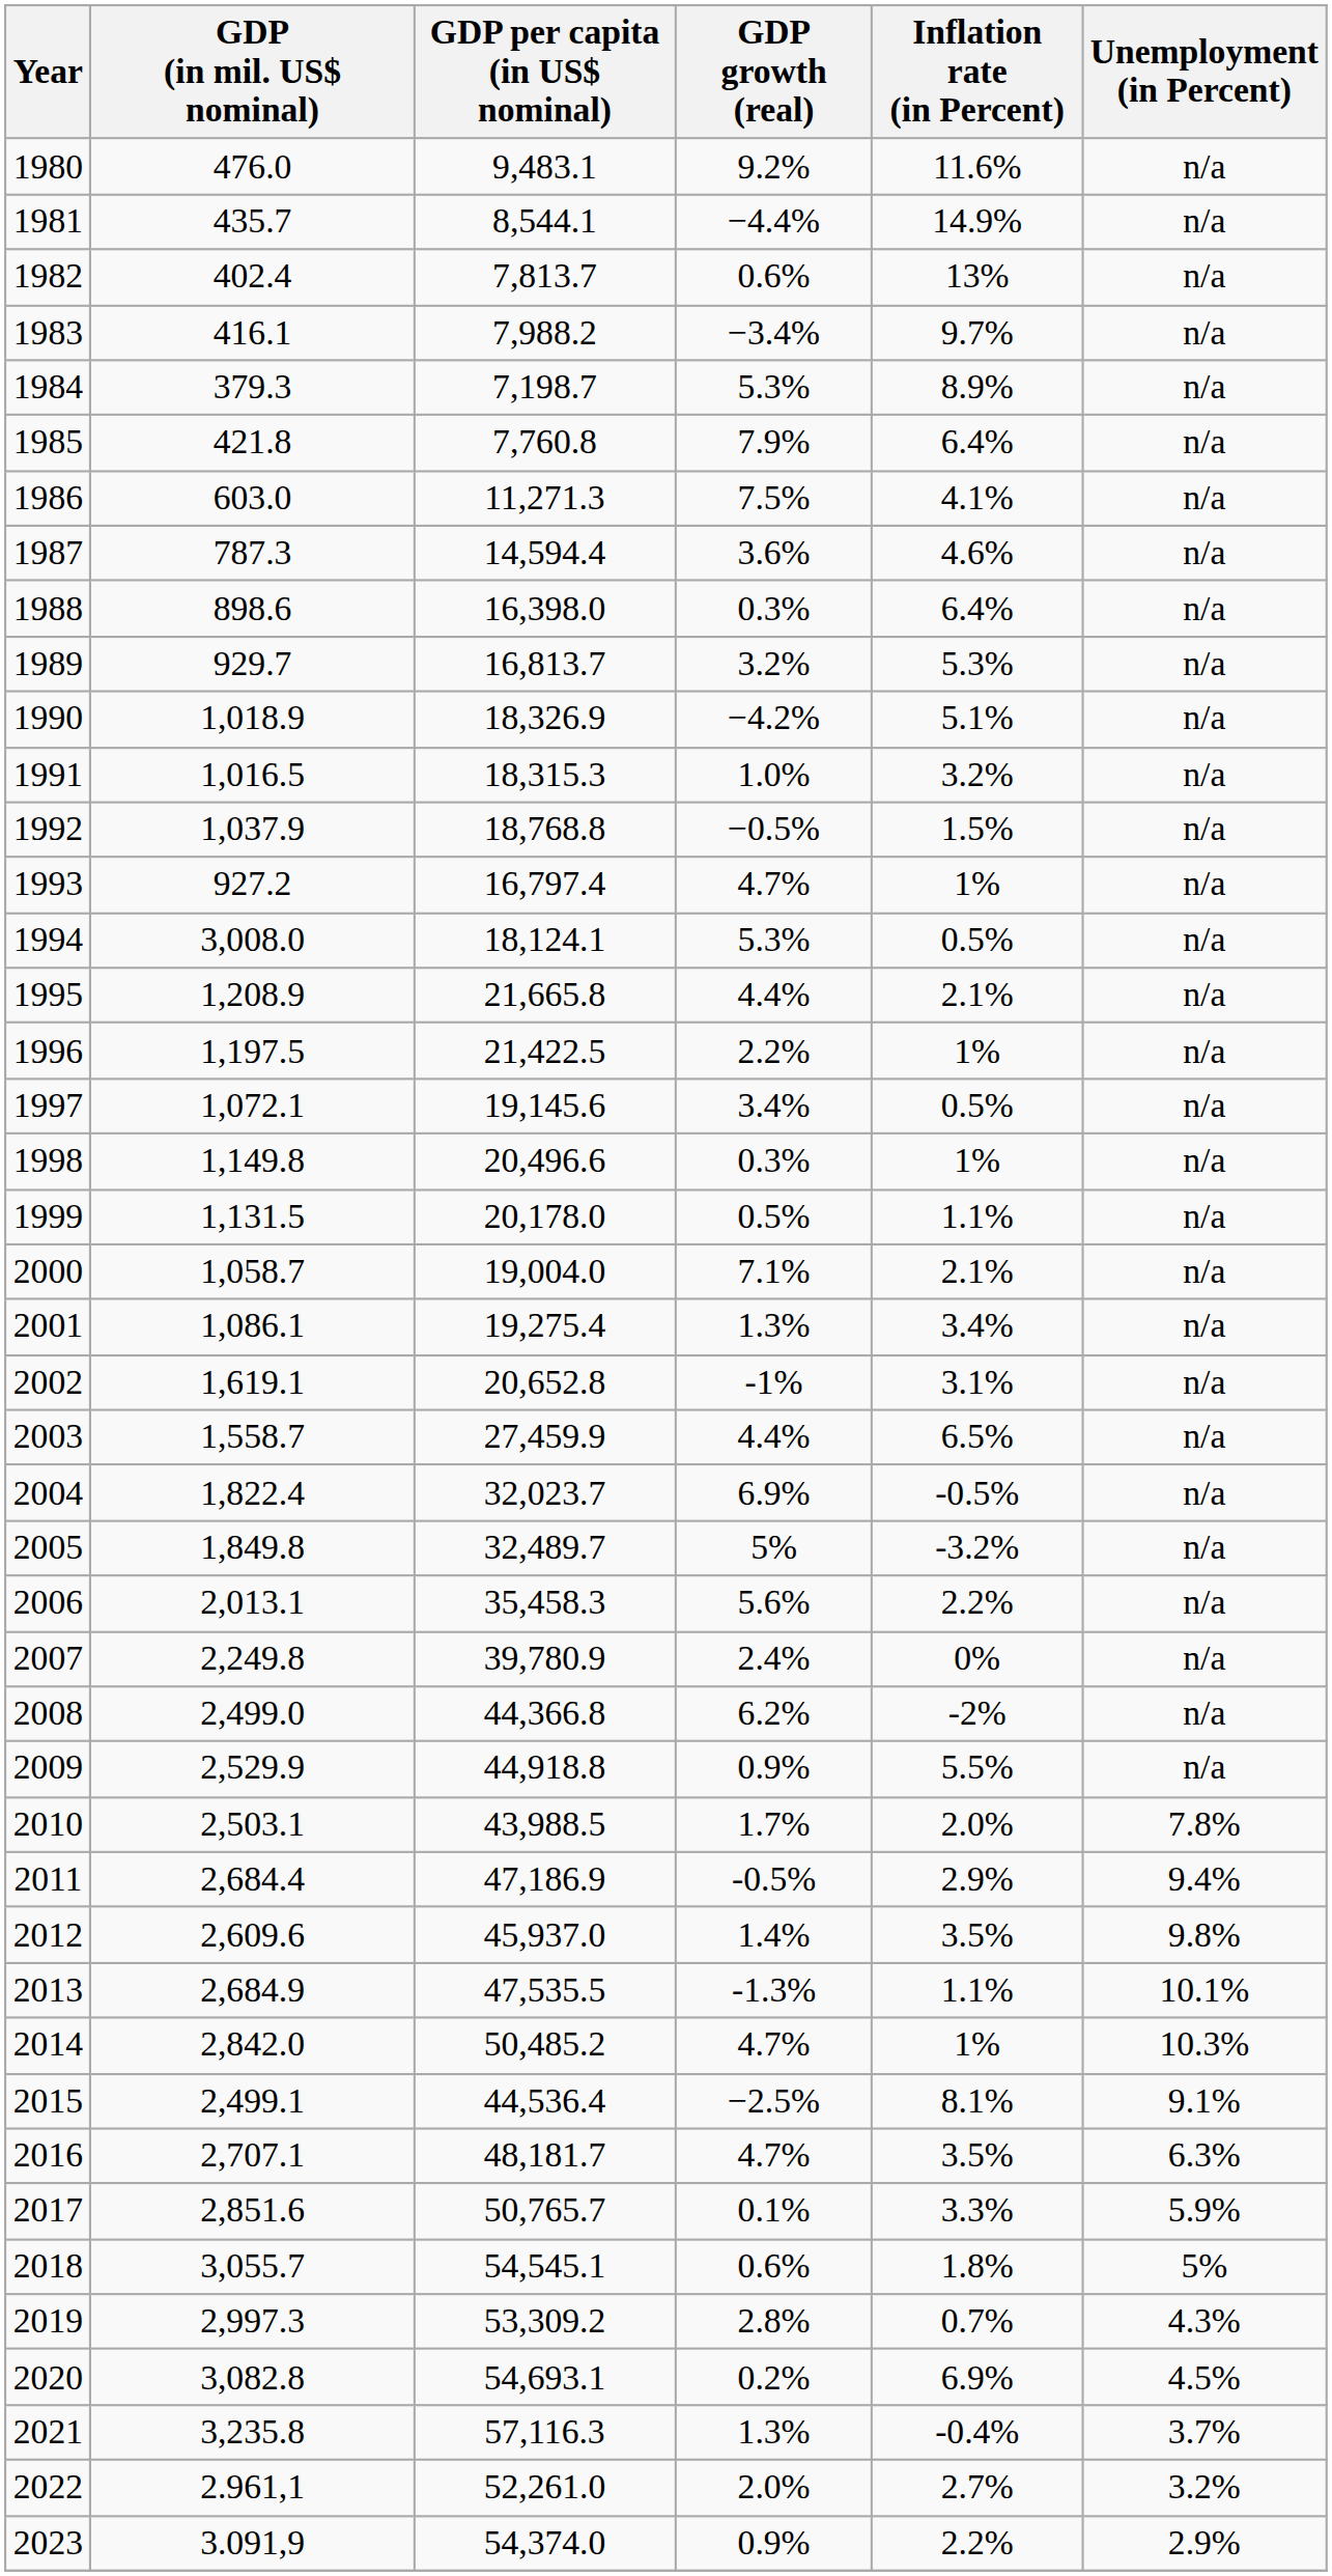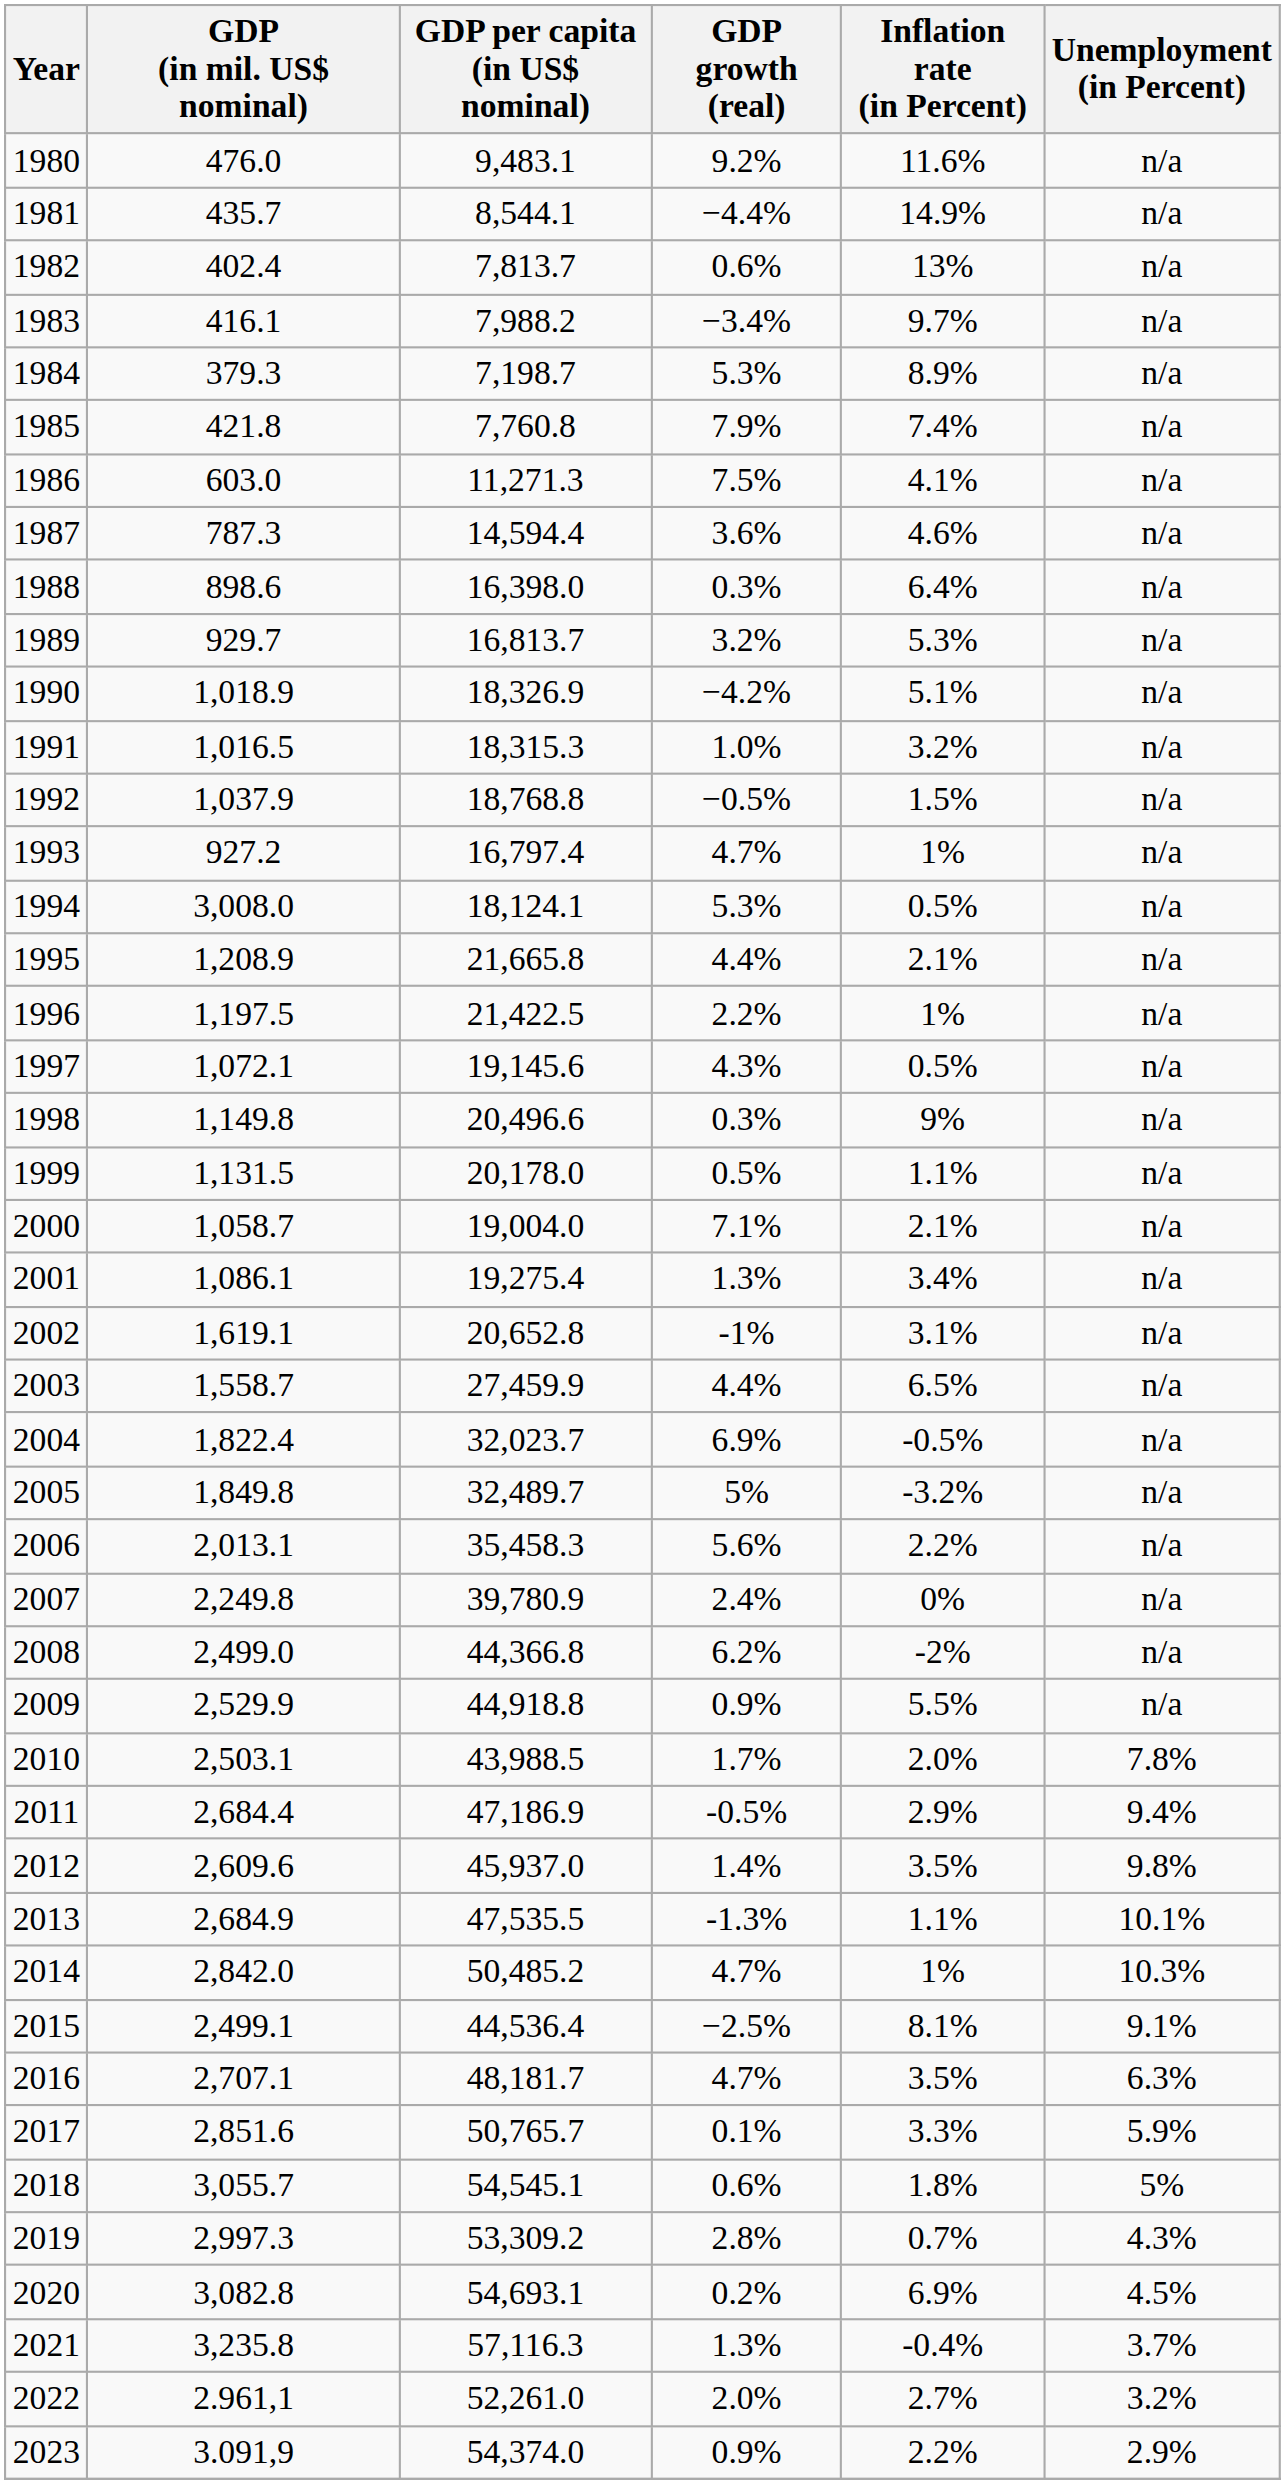1985 | Inflation rate (in Percent): 6.4% -> 7.4%
1997 | GDP growth (real): 3.4% -> 4.3%
1998 | Inflation rate (in Percent): 1% -> 9%
